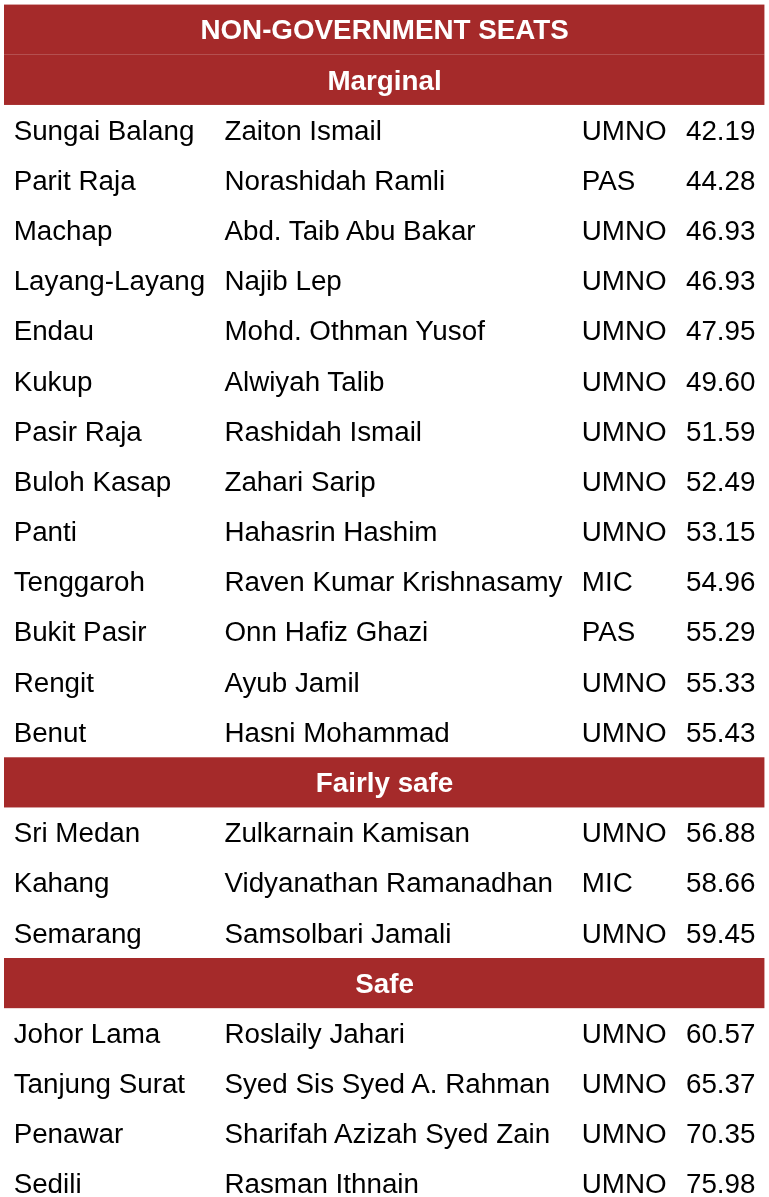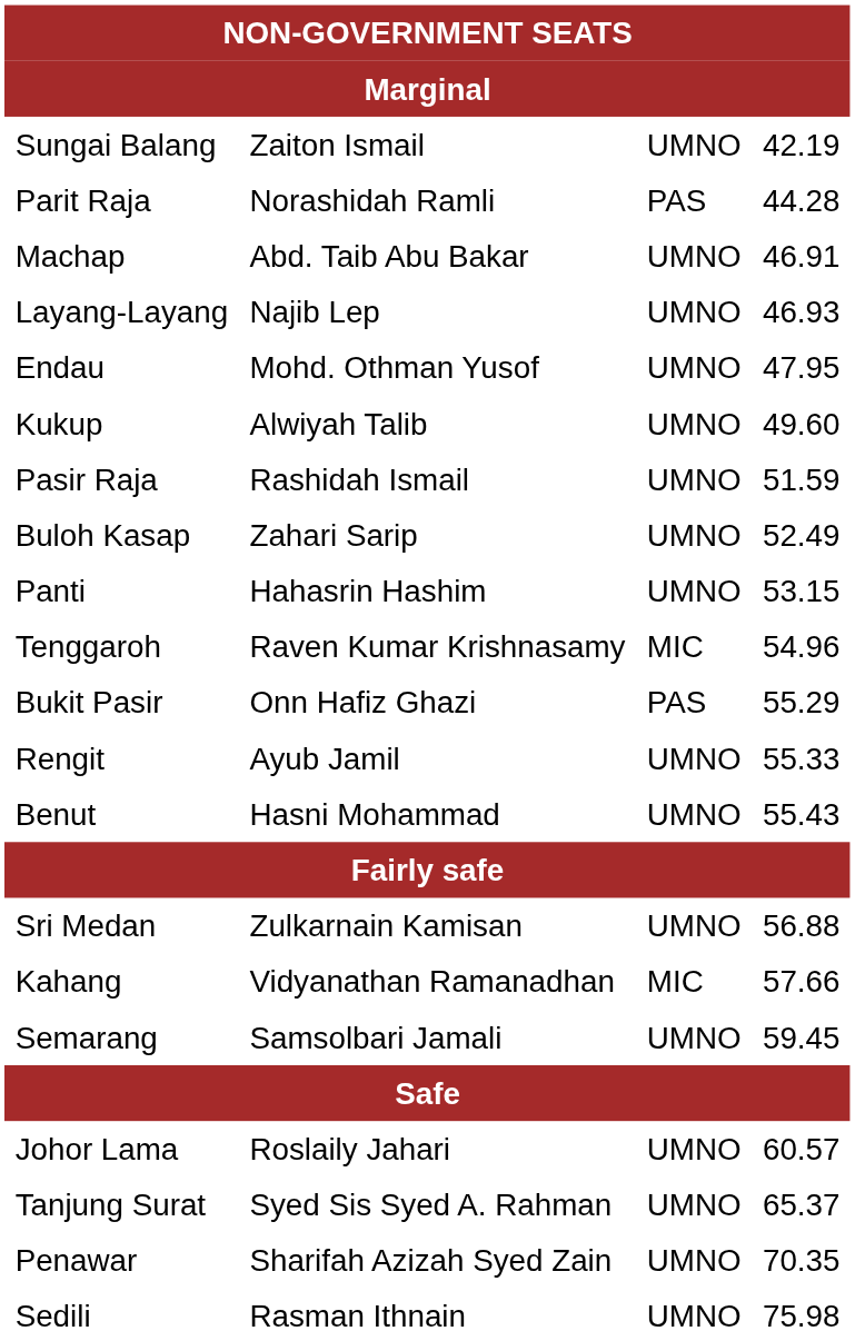Machap | column 4: 46.93 -> 46.91
Kahang | column 4: 58.66 -> 57.66
